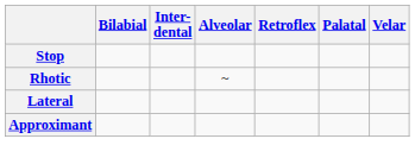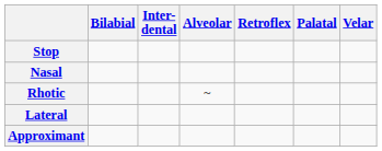+ row: Nasal
